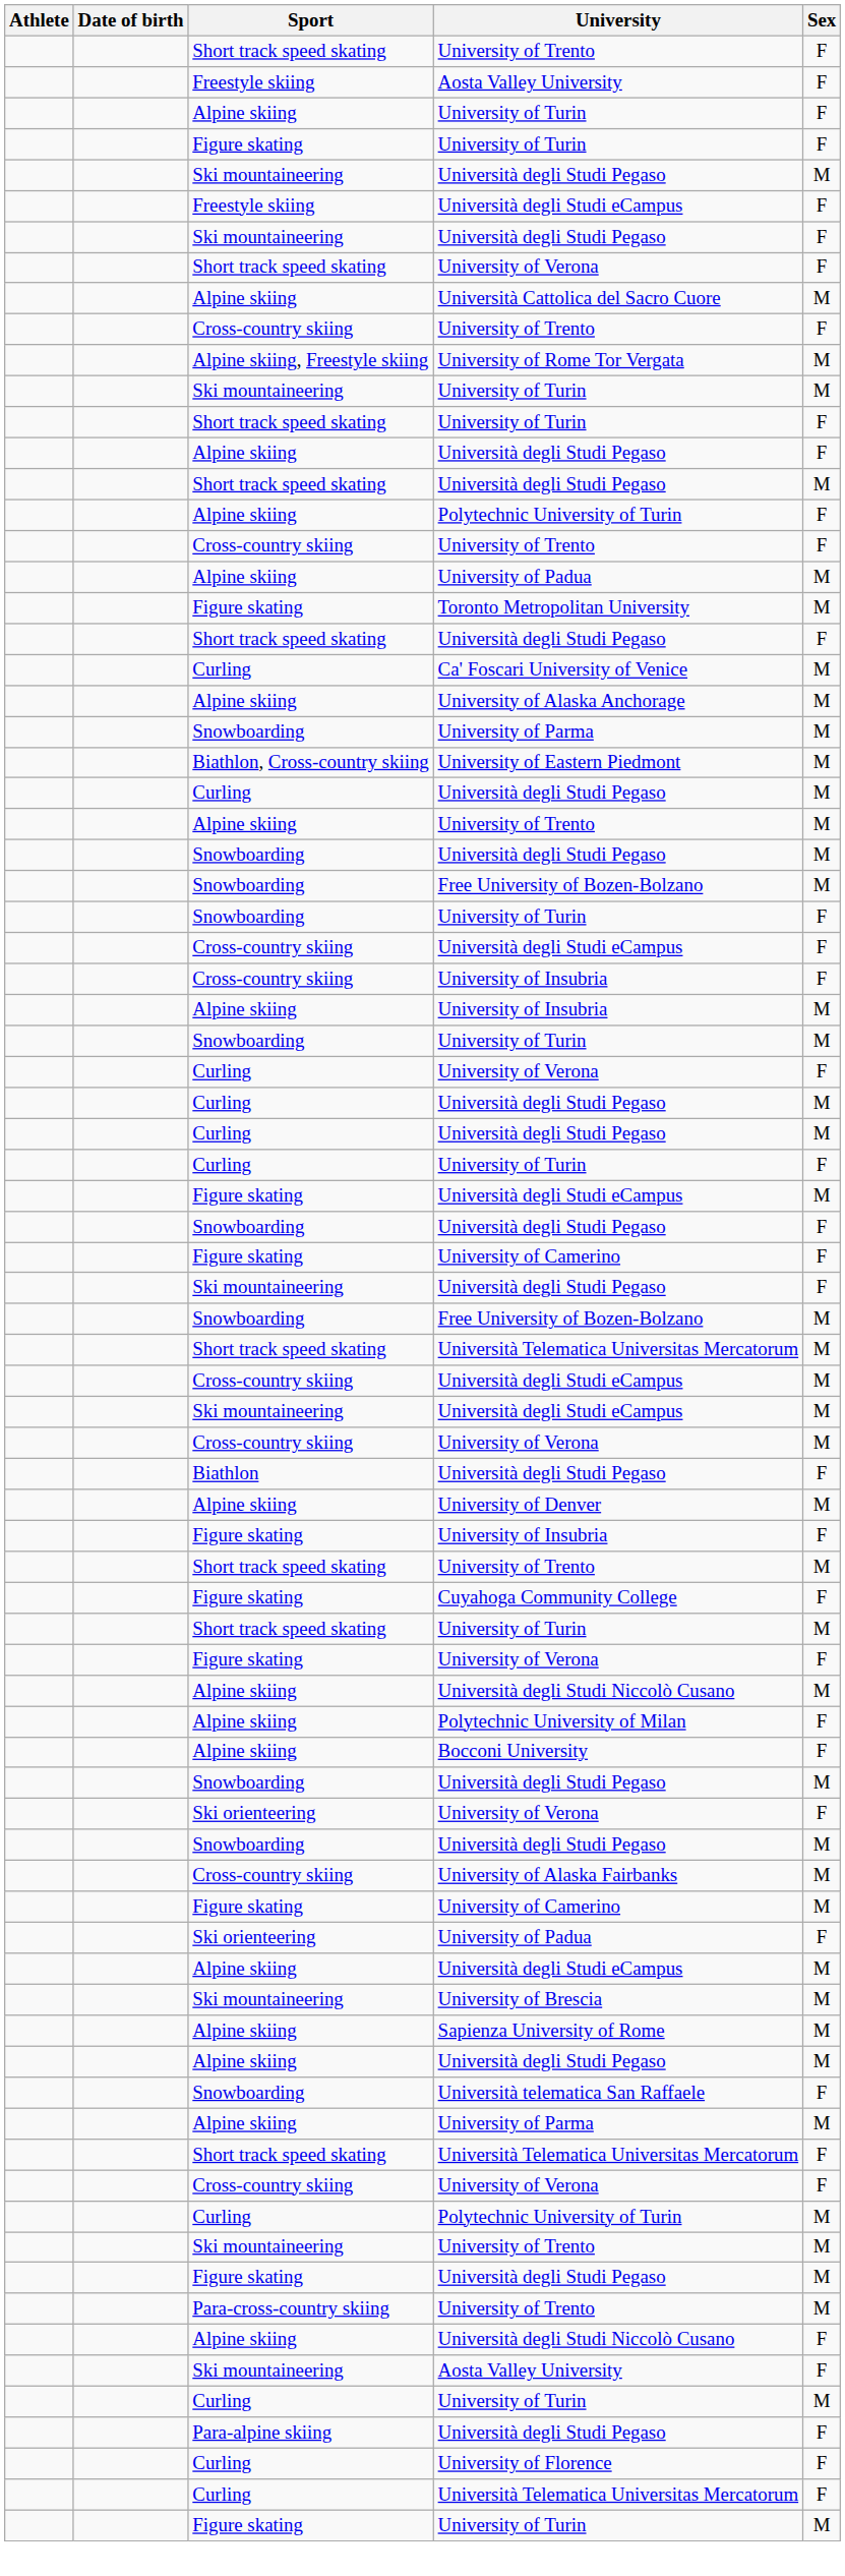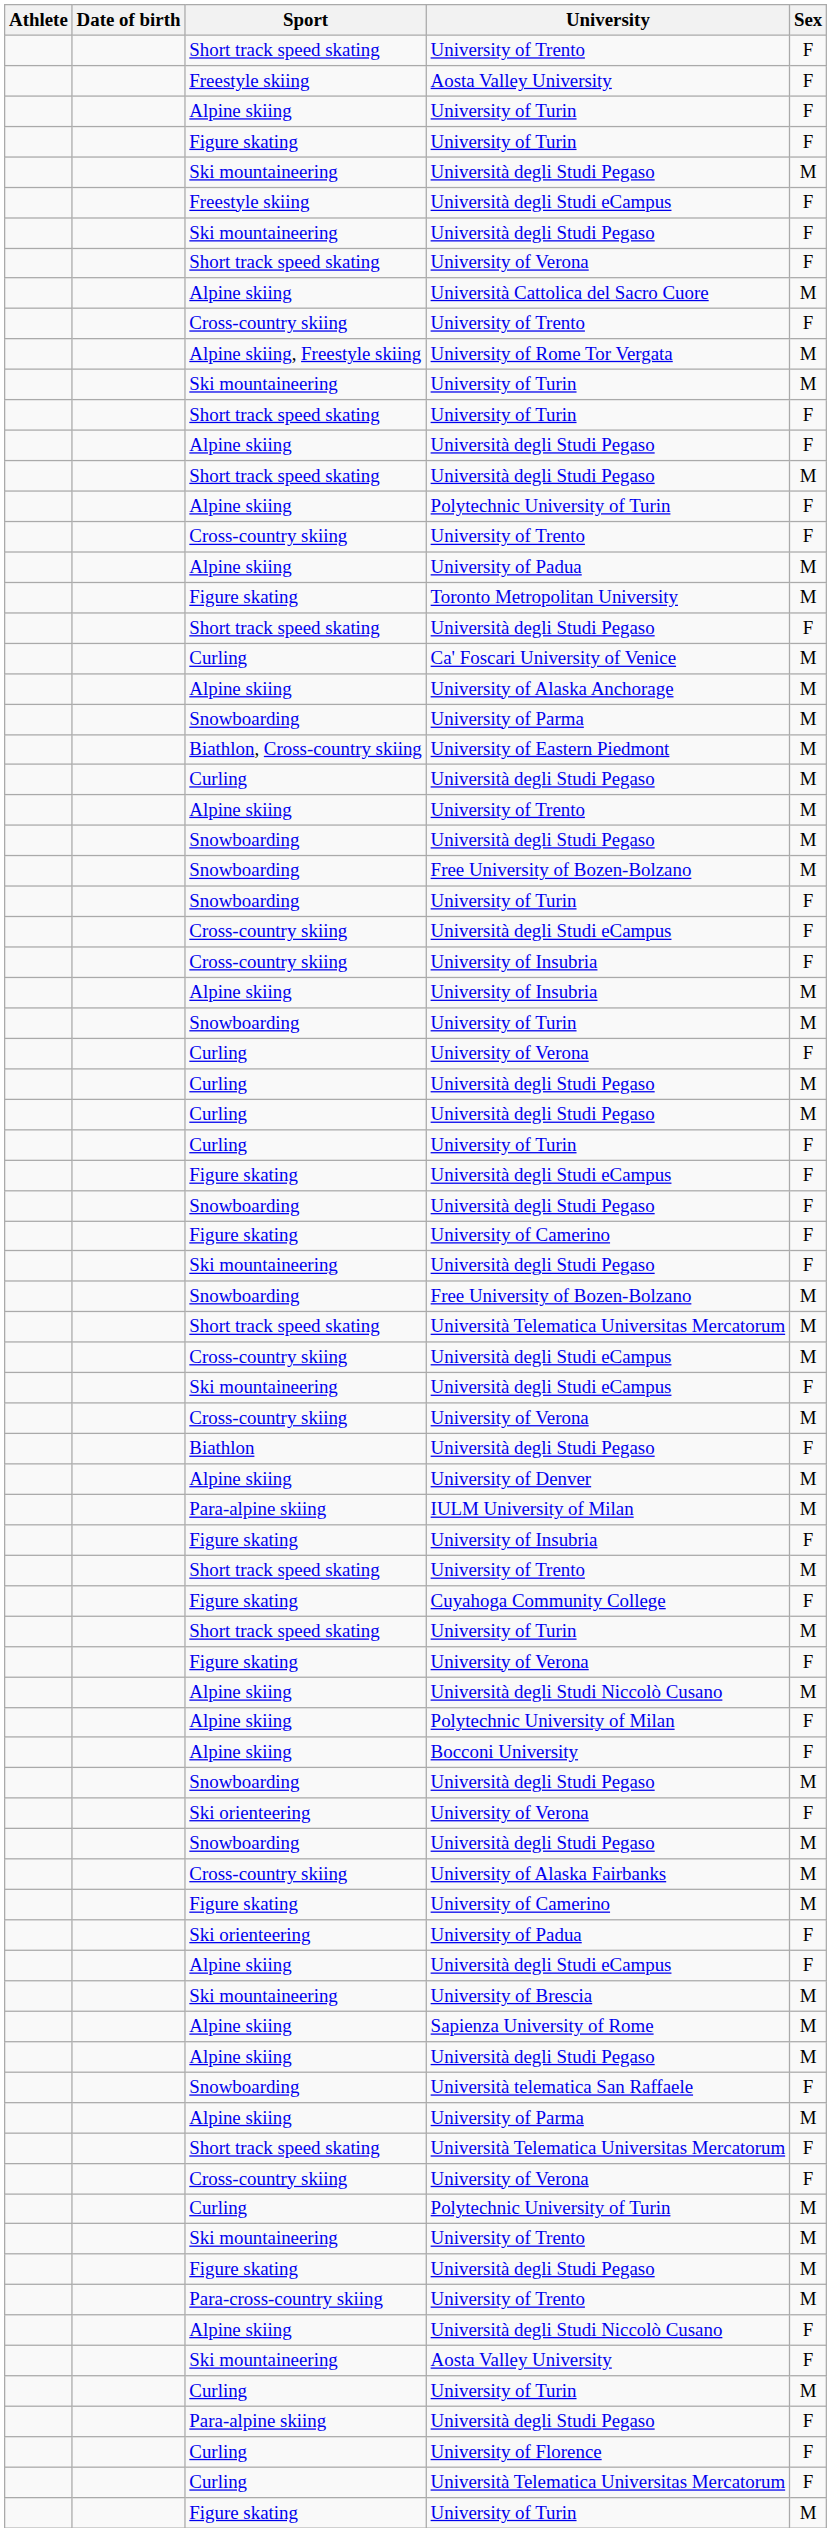Figure skating / Università degli Studi eCampus | Sex: M -> F
Ski mountaineering / Università degli Studi eCampus | Sex: M -> F
+ row: Para-alpine skiing | IULM University of Milan | M
Alpine skiing / Università degli Studi eCampus | Sex: M -> F
